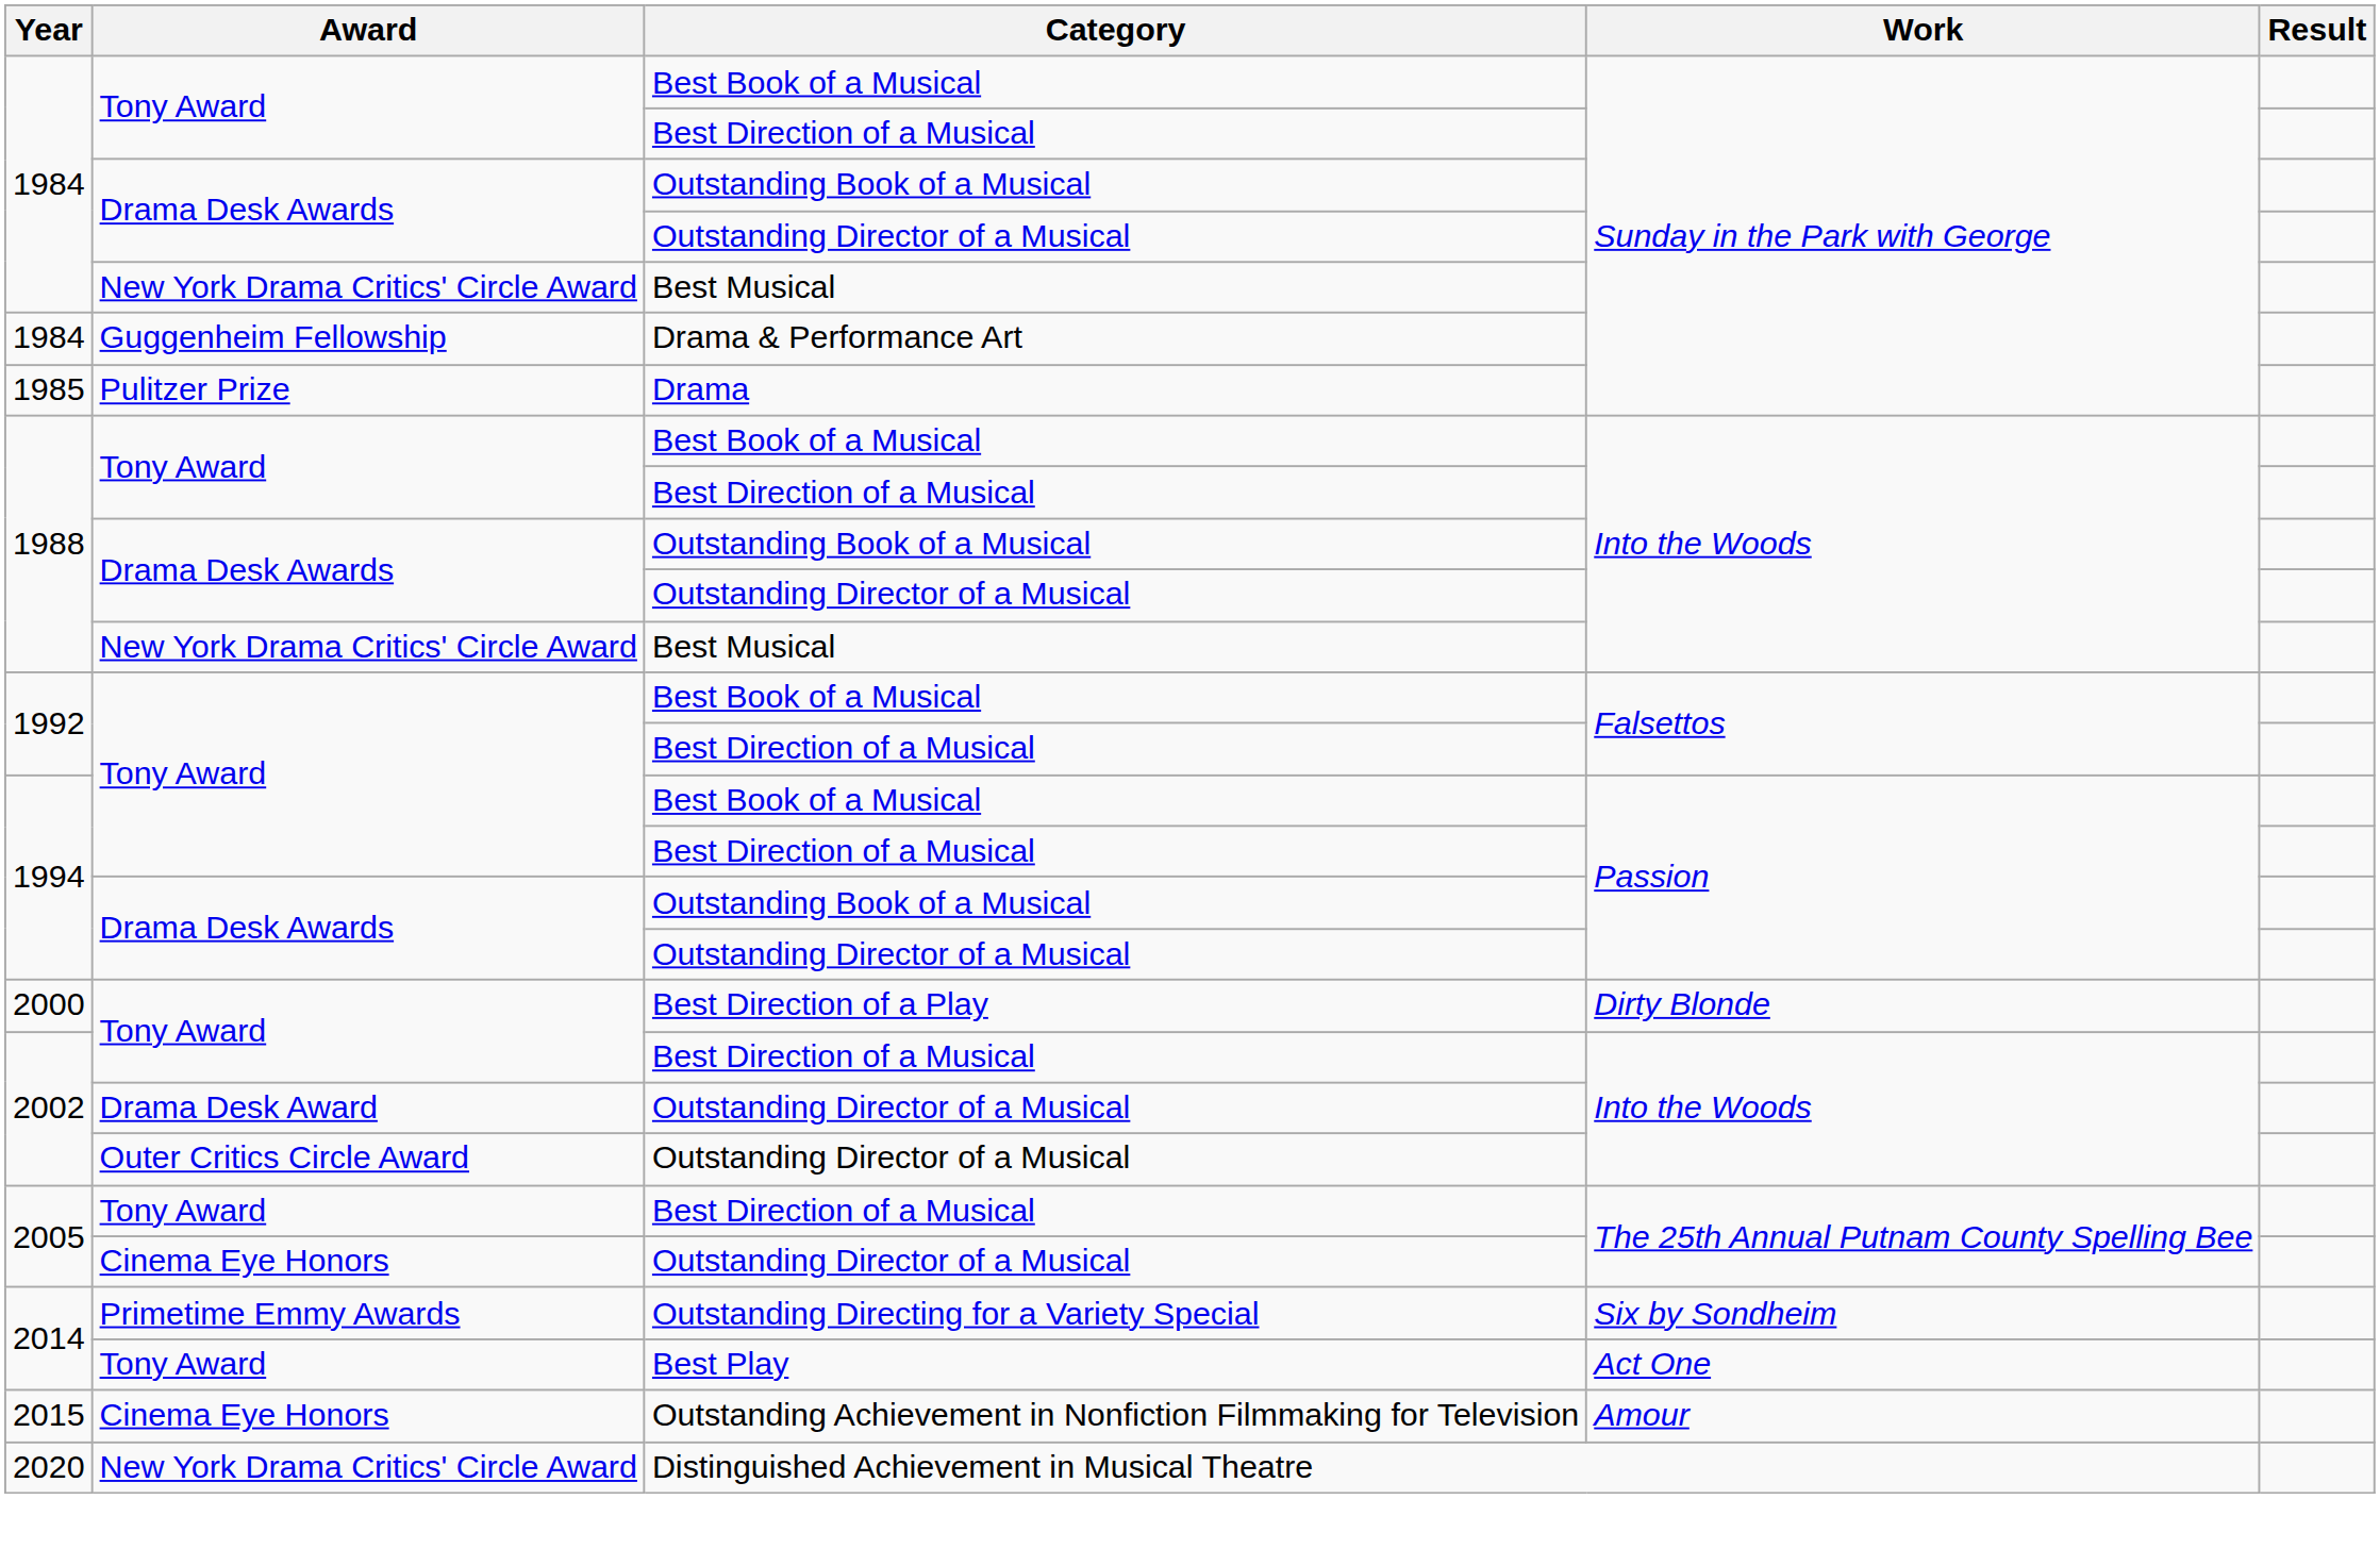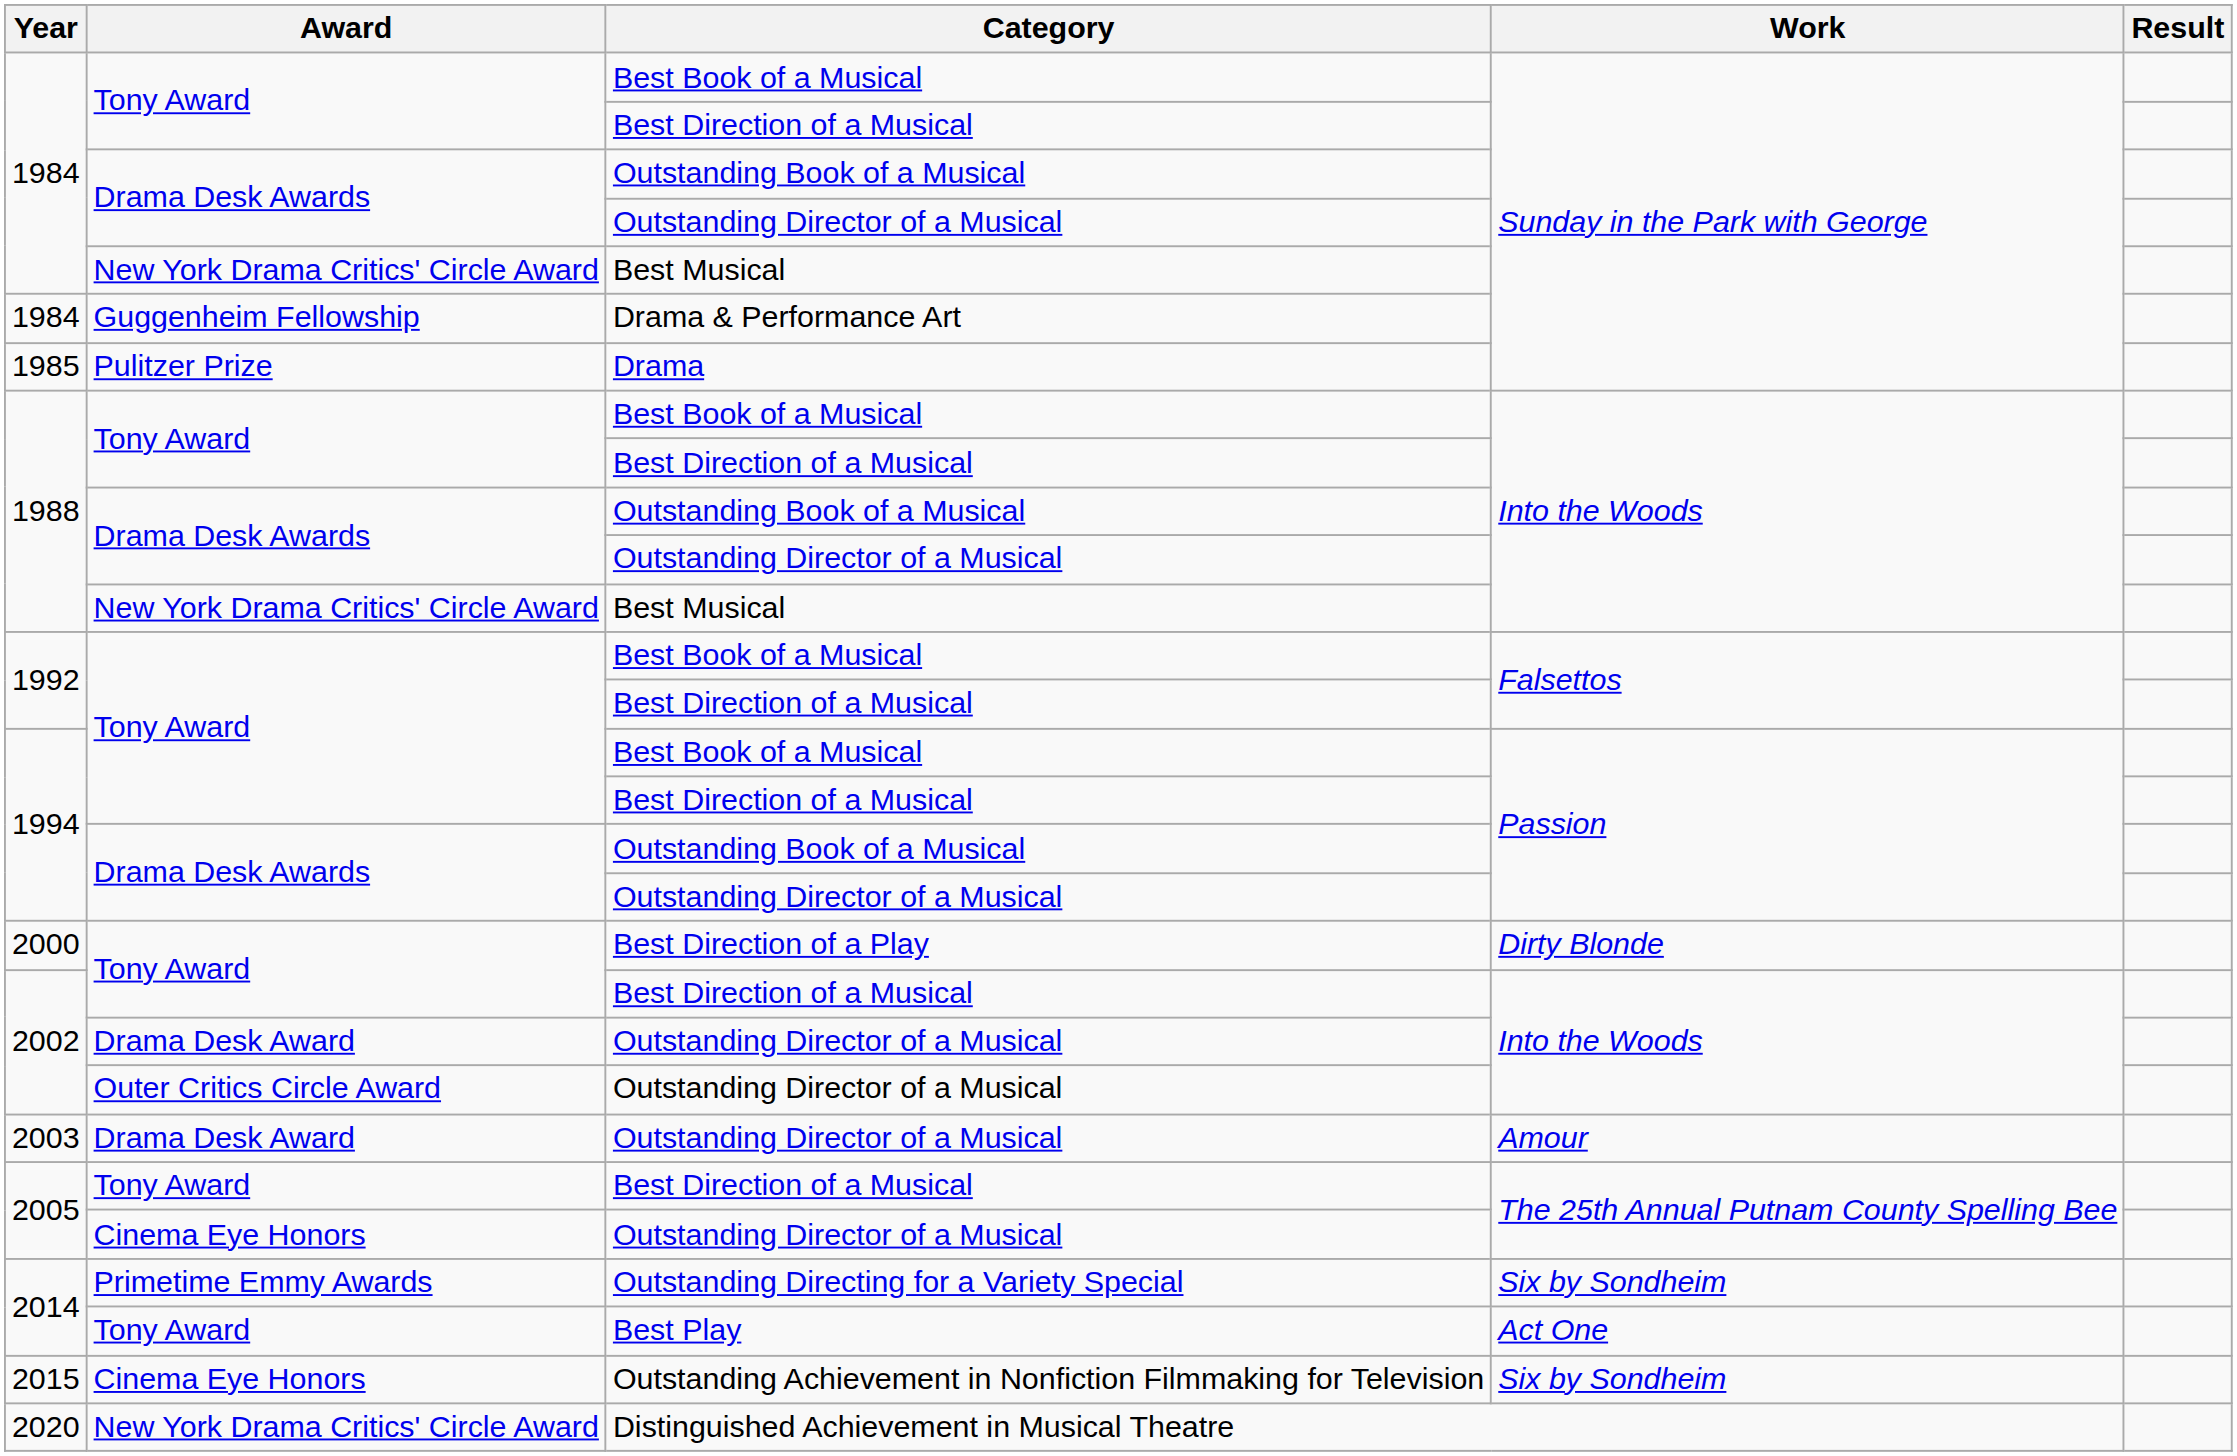+ row: 2003 | Drama Desk Award | Outstanding Director of a Musical | Amour
2015 | Work: Amour -> Six by Sondheim
